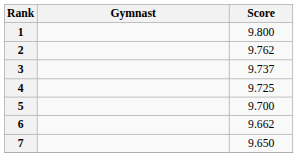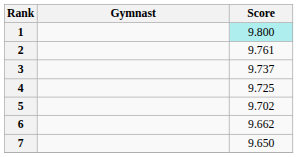1 | Score: no background -> paleturquoise background
2 | Score: 9.762 -> 9.761
5 | Score: 9.700 -> 9.702
